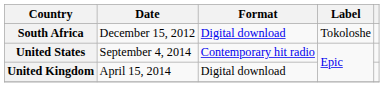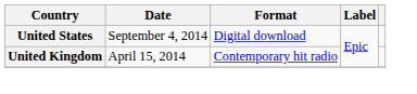- row: South Africa | December 15, 2012 | Digital download | Tokoloshe
United States | Format: Contemporary hit radio -> Digital download
United Kingdom | Format: Digital download -> Contemporary hit radio
